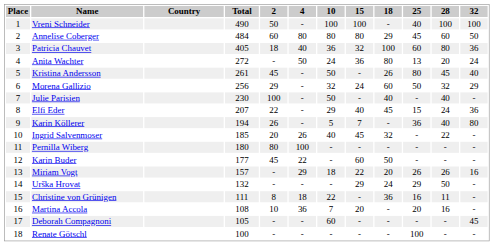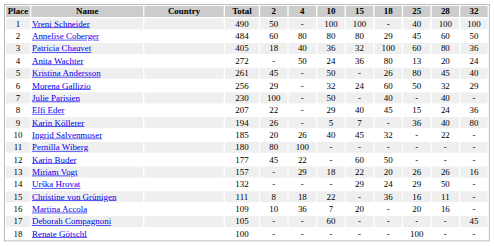Martina Accola | Total: 108 -> 109
